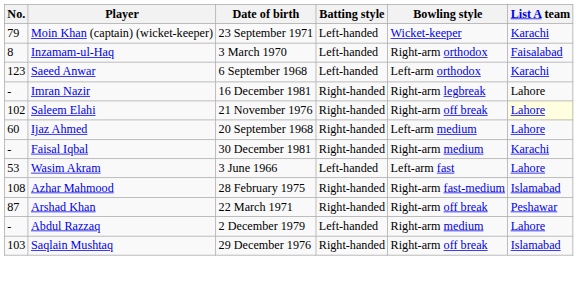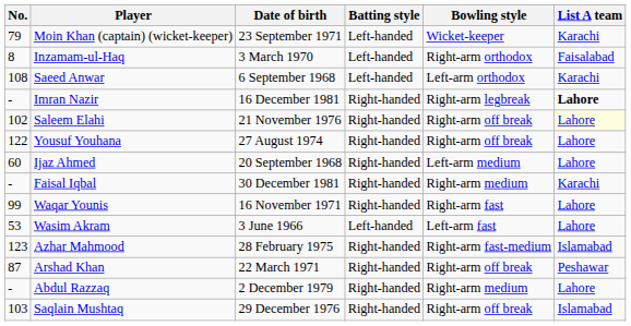Saeed Anwar | No.: 123 -> 108
Imran Nazir | List A team: normal -> bold
+ row: 122 | Yousuf Youhana | 27 August 1974 | Right-handed | Right-arm off break | Lahore
+ row: 99 | Waqar Younis | 16 November 1971 | Right-handed | Right-arm fast | Lahore
Azhar Mahmood | No.: 108 -> 123
Abdul Razzaq | Batting style: Left-handed -> Right-handed
